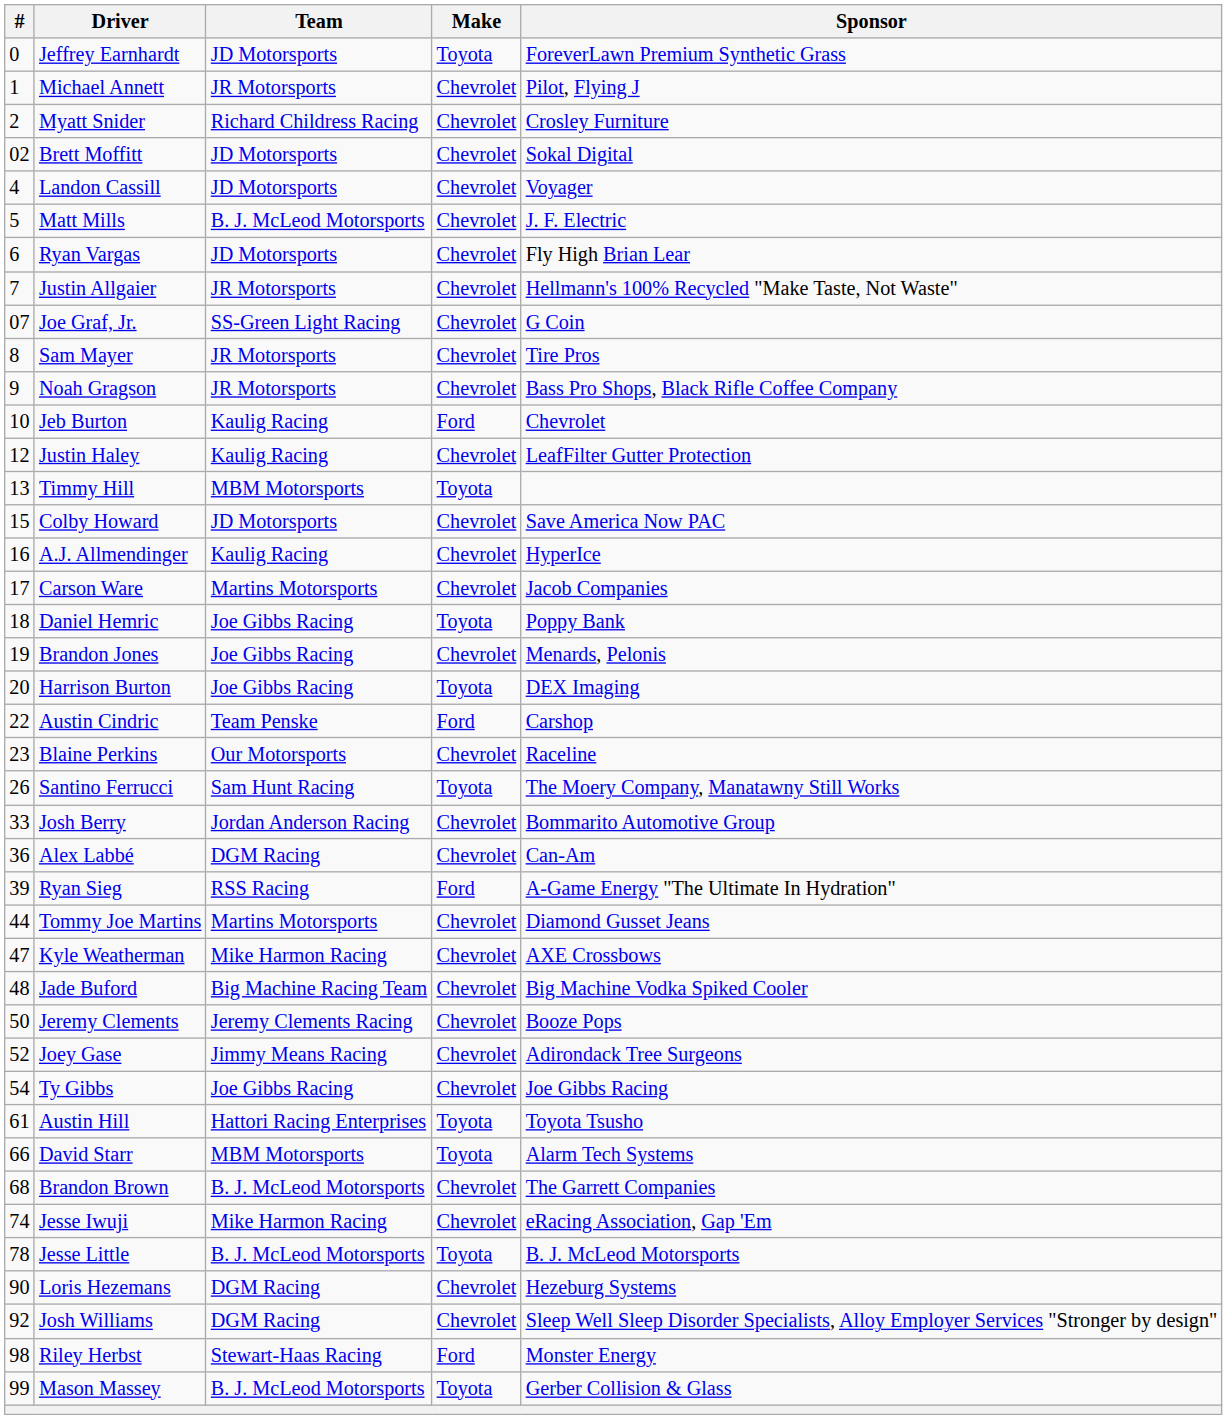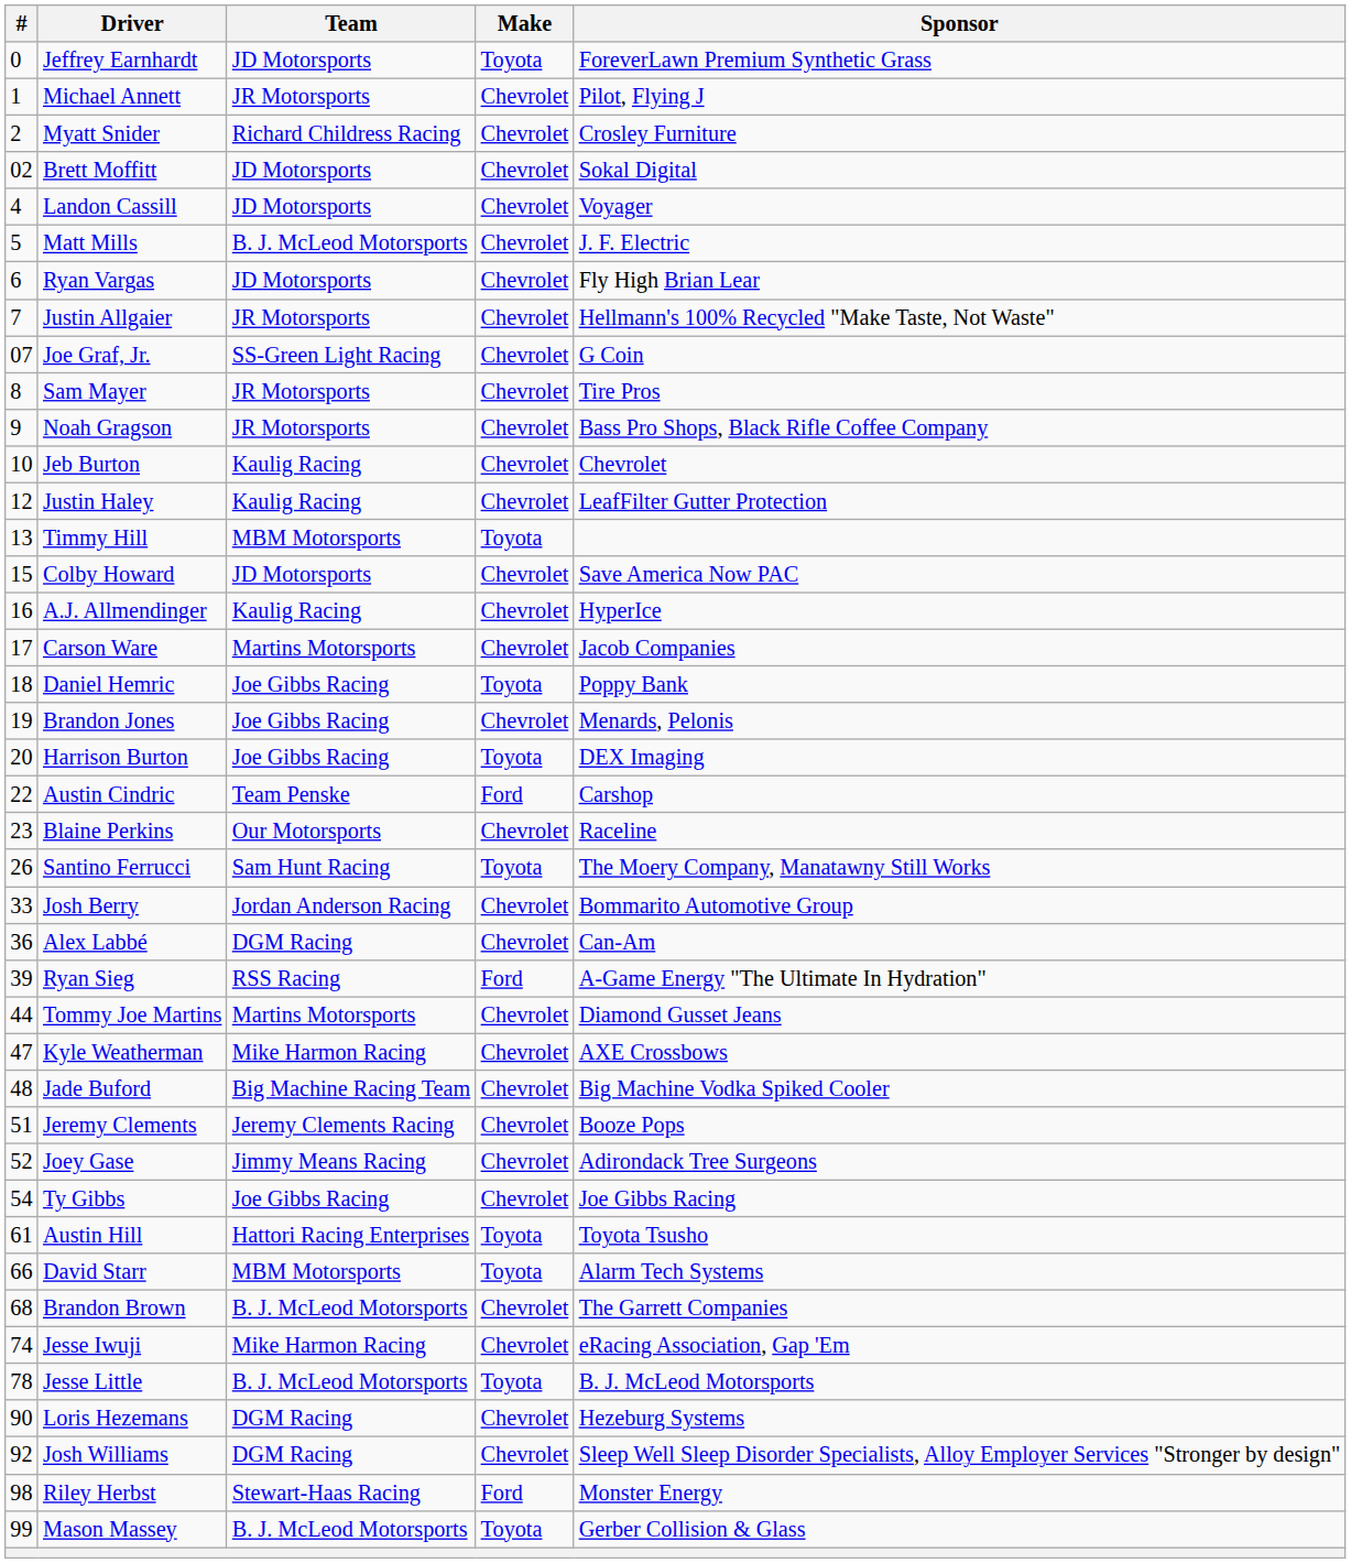Jeb Burton | Make: Ford -> Chevrolet
Jeremy Clements | #: 50 -> 51
